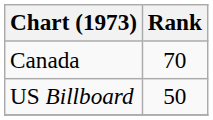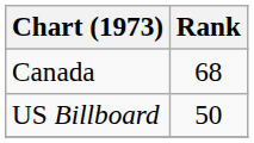Canada | Rank: 70 -> 68
